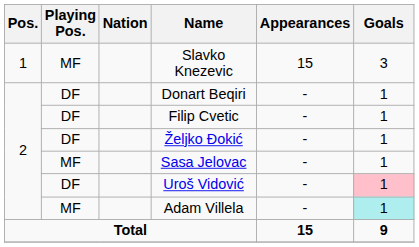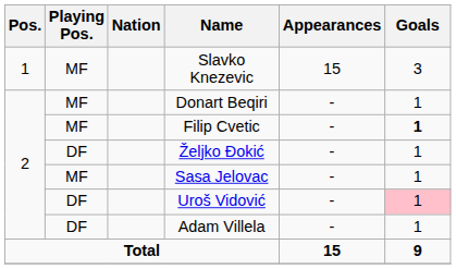Donart Beqiri | Playing Pos.: DF -> MF
Filip Cvetic | Playing Pos.: DF -> MF
Filip Cvetic | Goals: normal -> bold
Adam Villela | Playing Pos.: MF -> DF
Adam Villela | Goals: paleturquoise background -> no background
